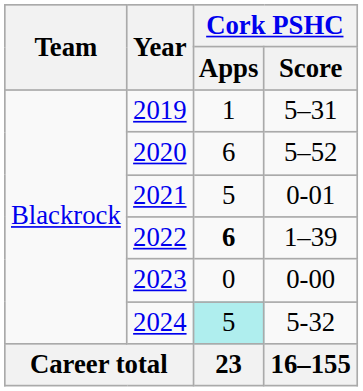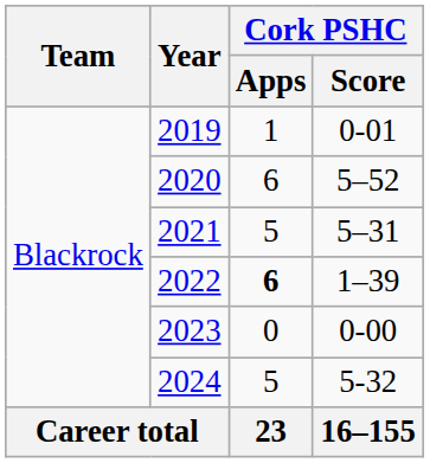2019 | Cork PSHC / Score: 5–31 -> 0-01
2021 | Cork PSHC / Score: 0-01 -> 5–31
2024 | Cork PSHC / Apps: paleturquoise background -> no background
